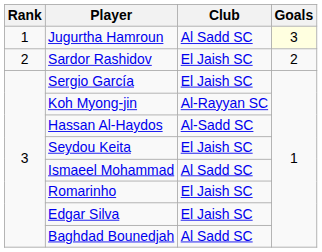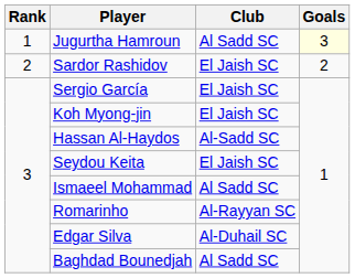Koh Myong-jin | Club: Al-Rayyan SC -> El Jaish SC
Romarinho | Club: El Jaish SC -> Al-Rayyan SC
Edgar Silva | Club: El Jaish SC -> Al-Duhail SC
